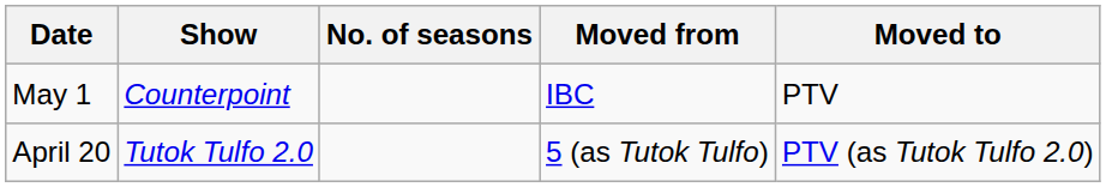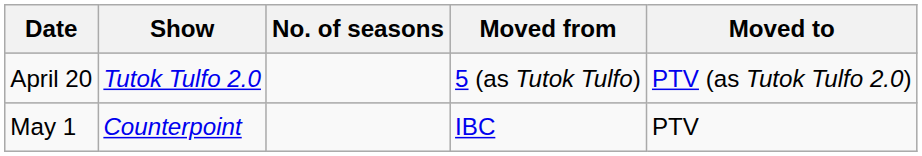rows swapped: April 20 <-> May 1
